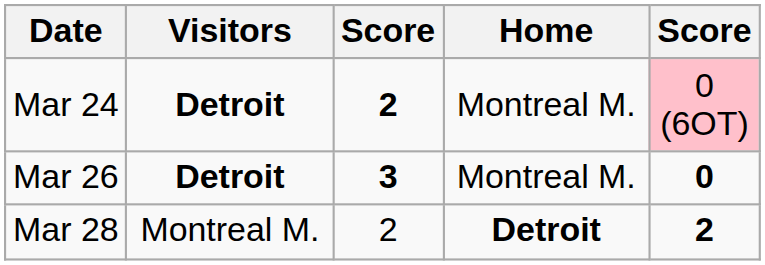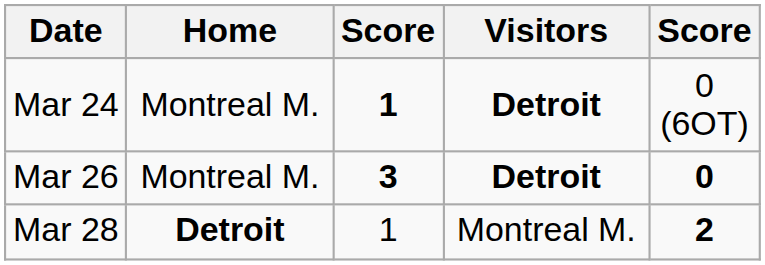columns swapped: Visitors <-> Home
Mar 24 | column 3: 2 -> 1
Mar 24 | column 5: pink background -> no background
Mar 28 | column 3: 2 -> 1
